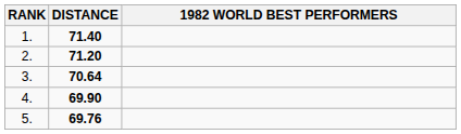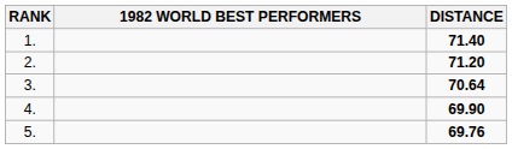columns swapped: 1982 WORLD BEST PERFORMERS <-> DISTANCE
